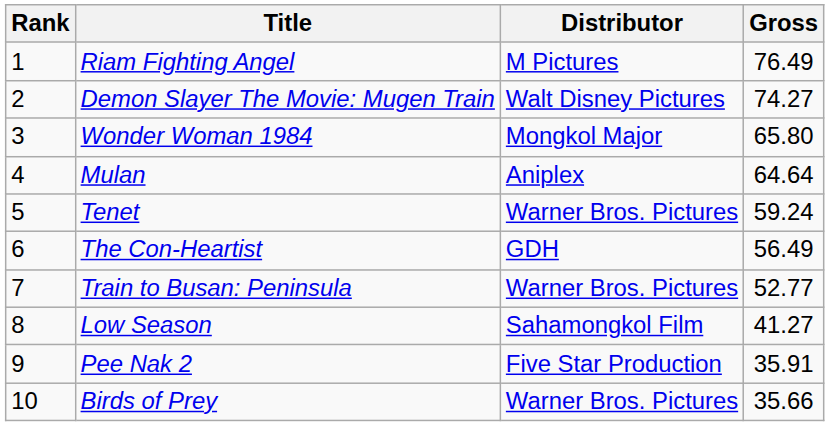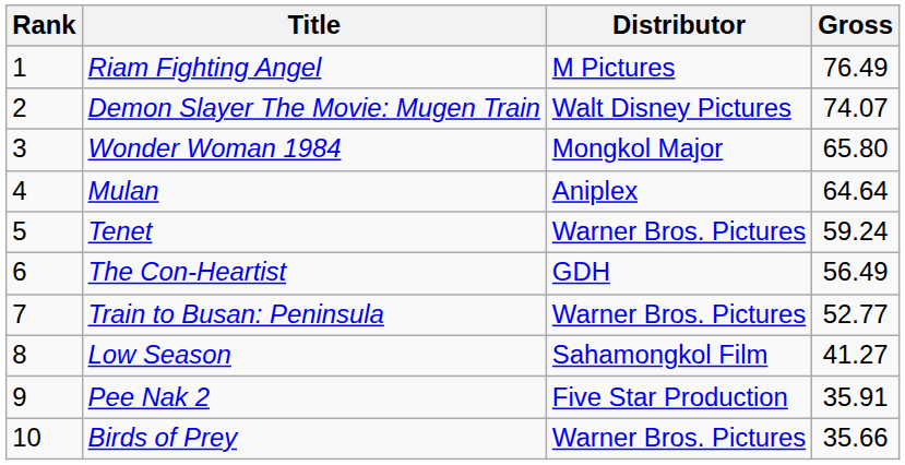Demon Slayer The Movie: Mugen Train | Gross: 74.27 -> 74.07
